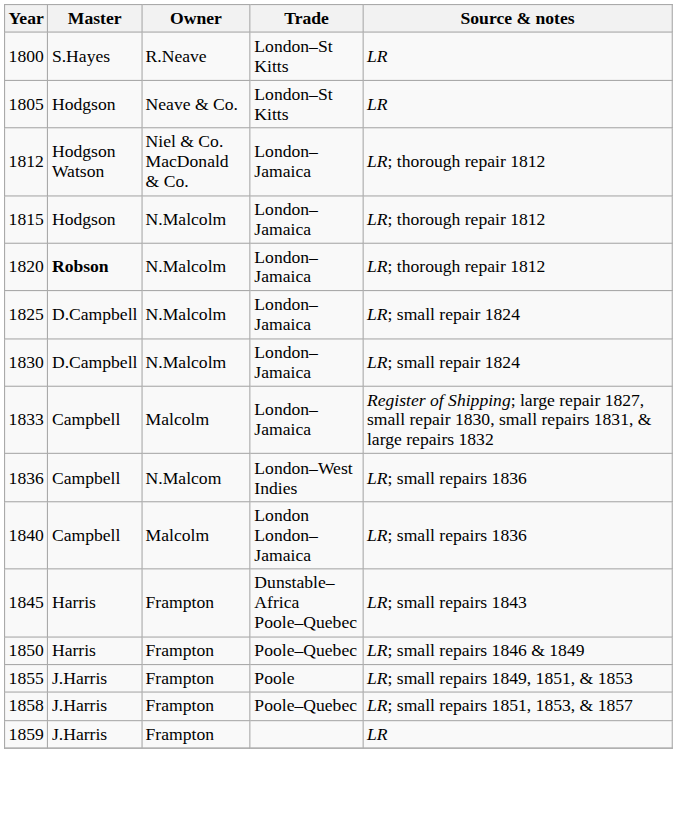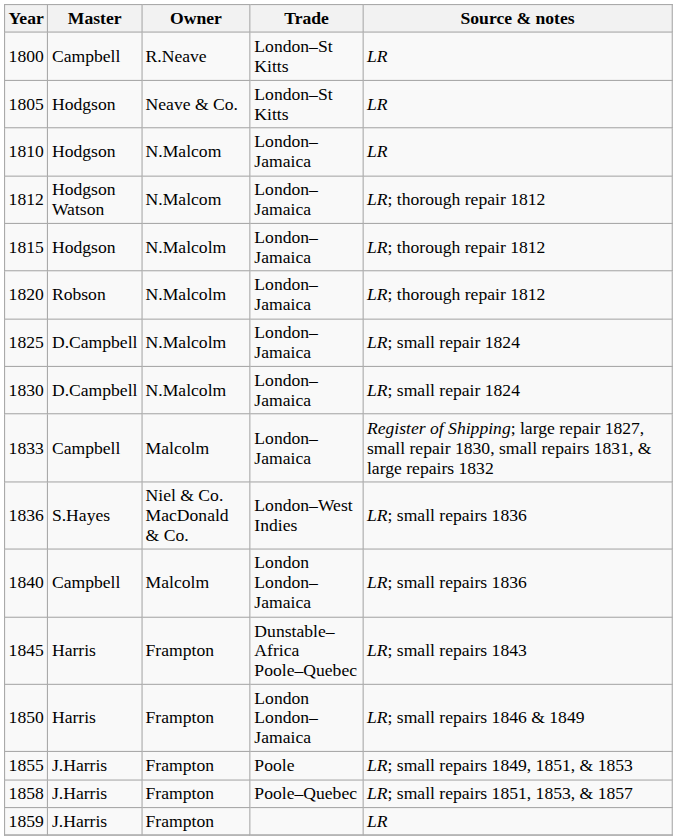1800 | Master: S.Hayes -> Campbell
+ row: 1810 | Hodgson | N.Malcom | London–Jamaica | LR
1812 | Owner: Niel & Co. MacDonald & Co. -> N.Malcom
1820 | Master: bold -> normal
1836 | Master: Campbell -> S.Hayes
1836 | Owner: N.Malcom -> Niel & Co. MacDonald & Co.
1850 | Trade: Poole–Quebec -> London London–Jamaica
